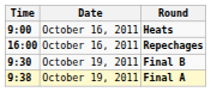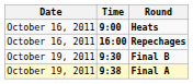columns swapped: Date <-> Time
